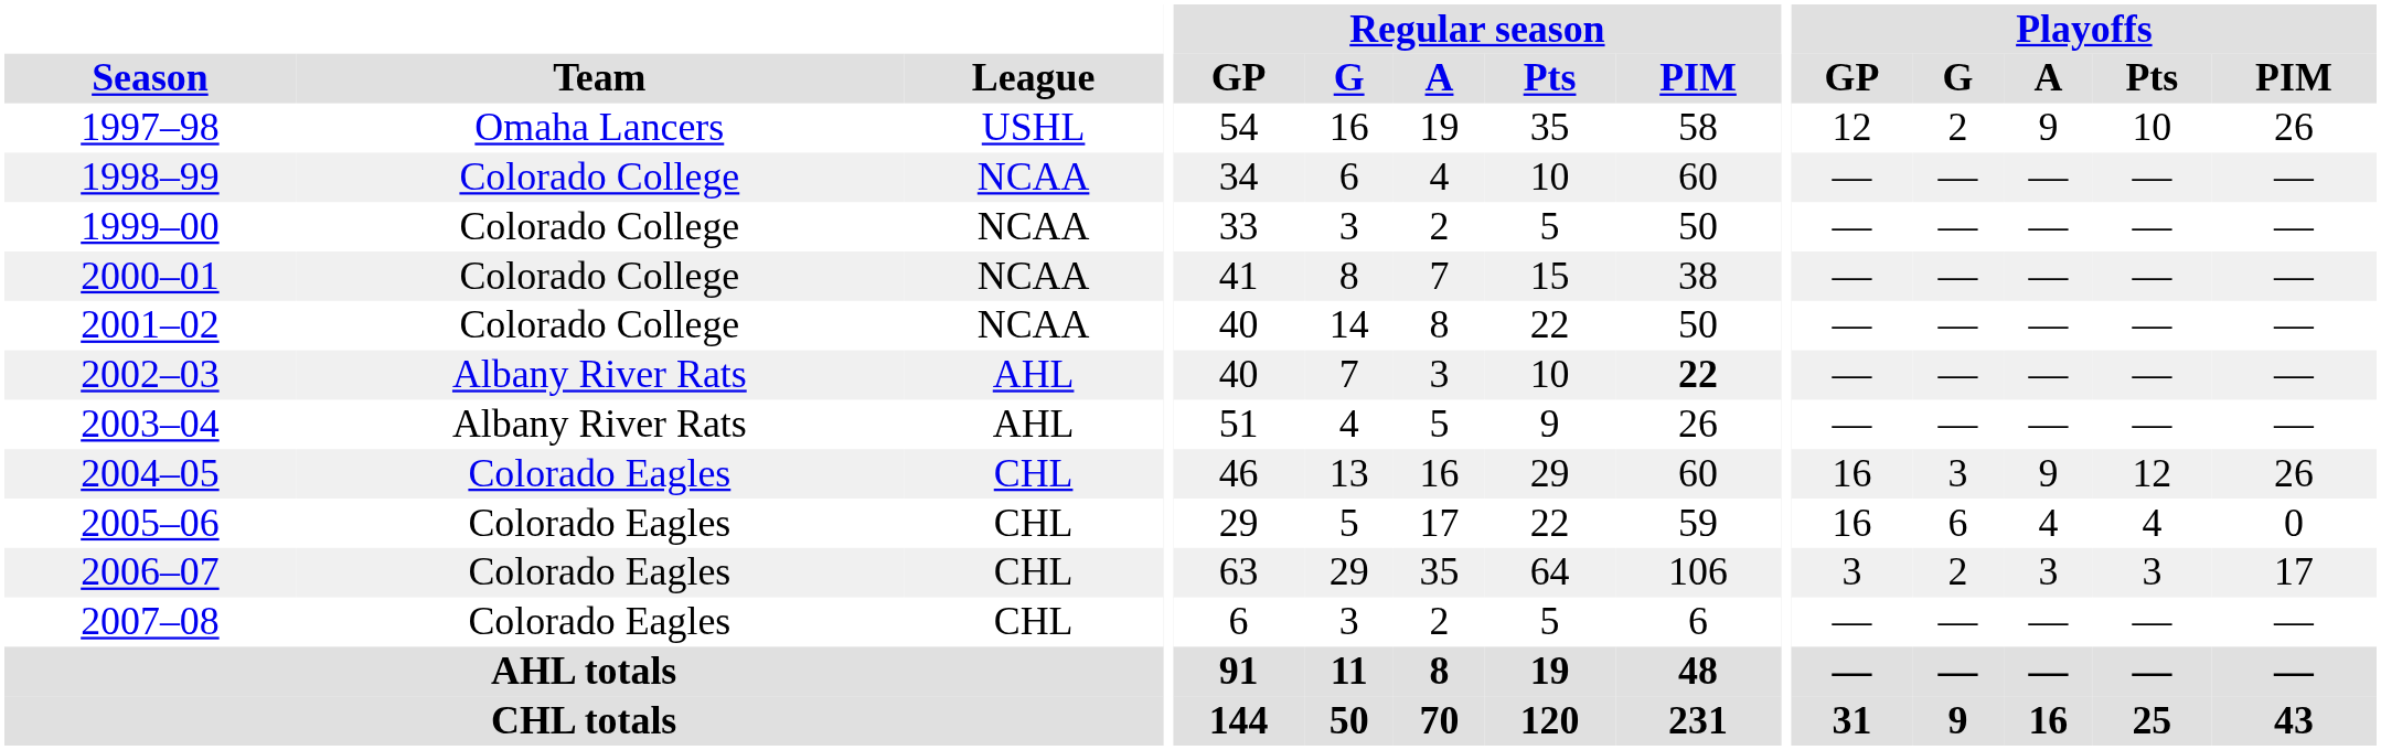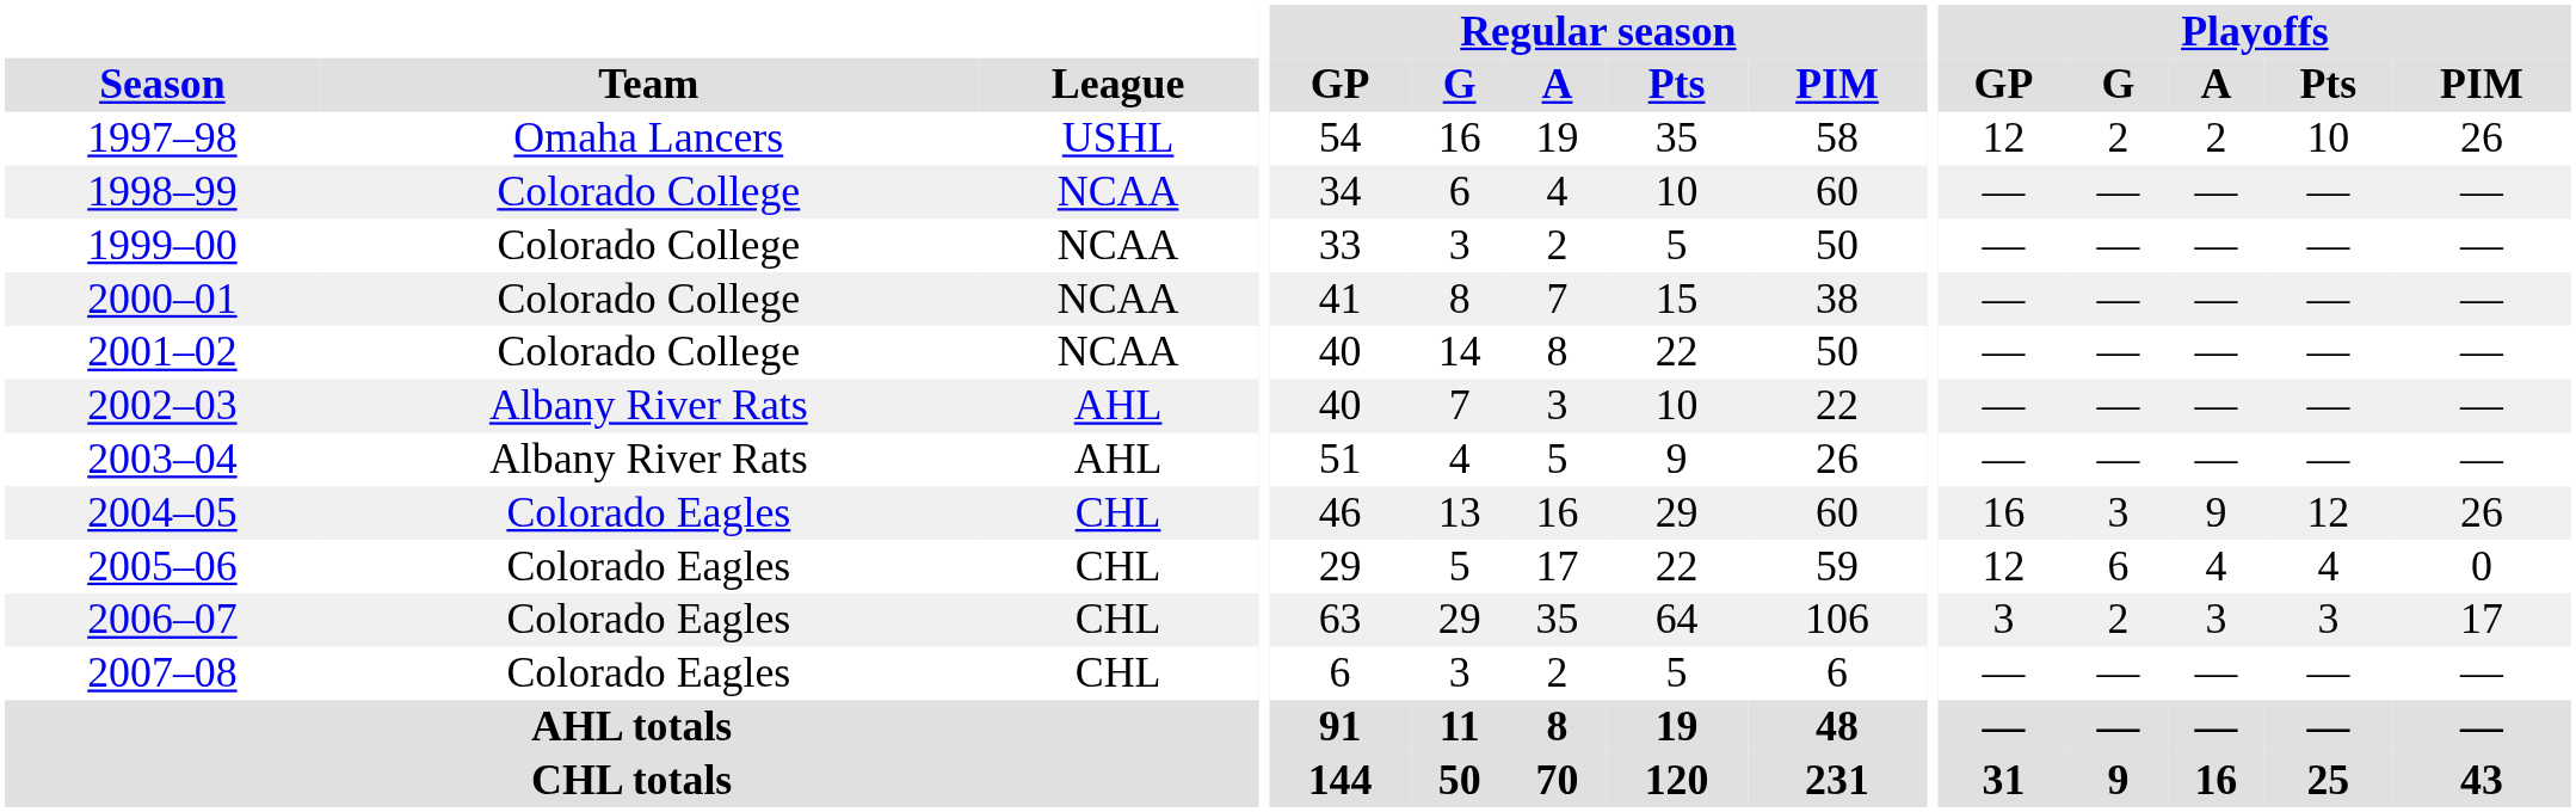1997–98 | Playoffs / A: 9 -> 2
2002–03 | Regular season / PIM: bold -> normal
2005–06 | Playoffs / GP: 16 -> 12
